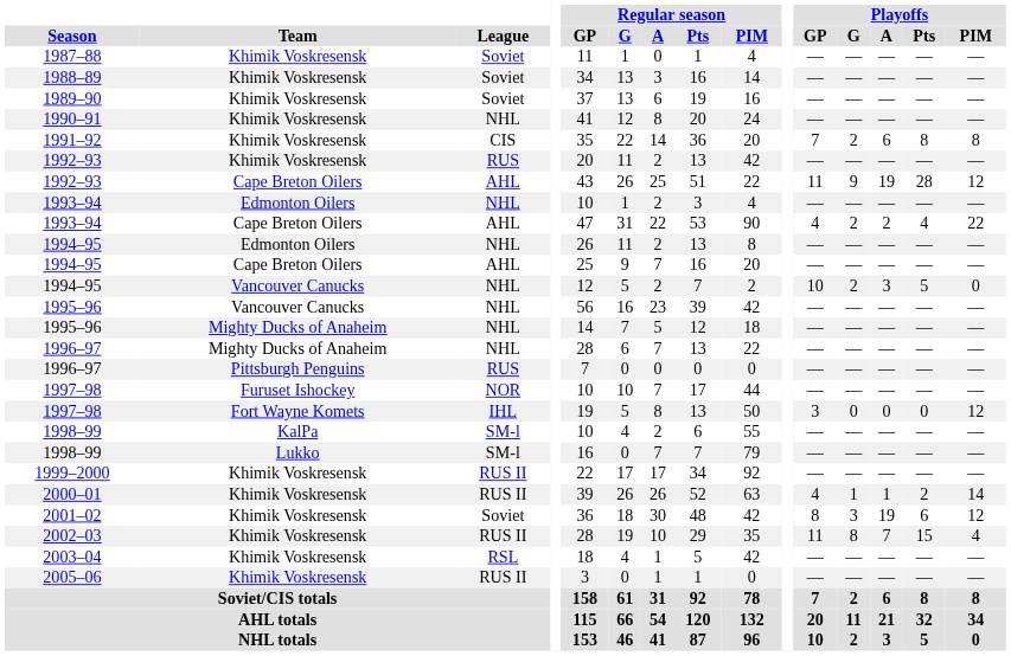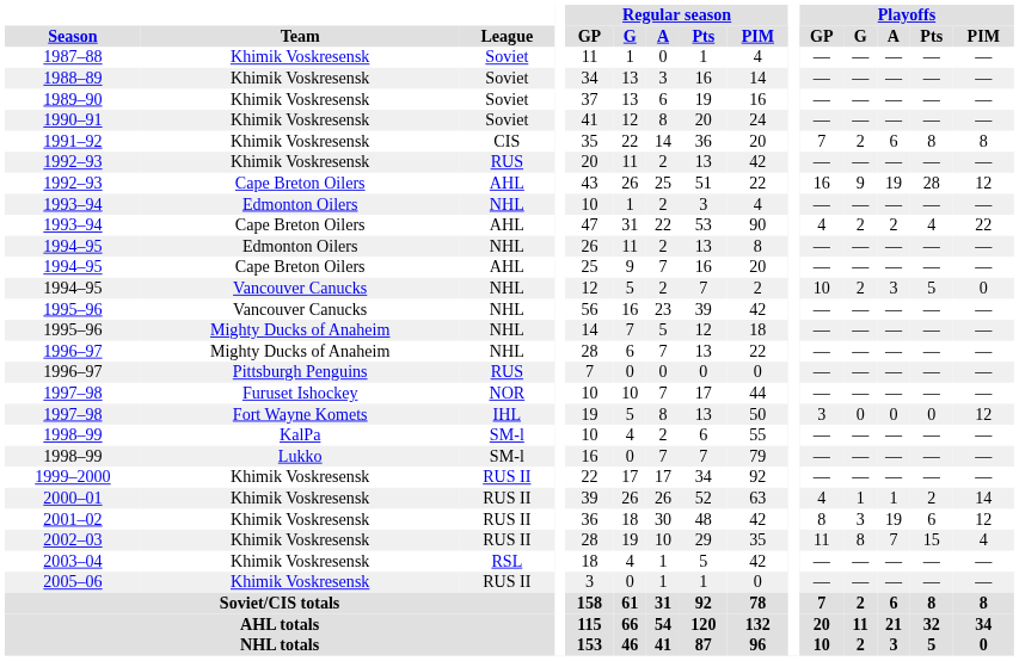1990–91 | League: NHL -> Soviet
1992–93 / Cape Breton Oilers | Playoffs / GP: 11 -> 16
2001–02 | League: Soviet -> RUS II
